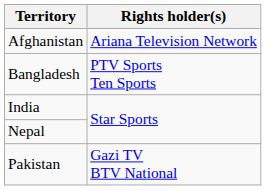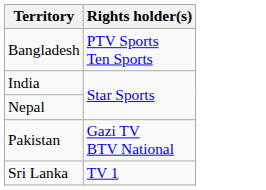- row: Afghanistan | Ariana Television Network
+ row: Sri Lanka | TV 1
